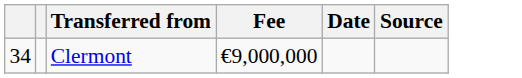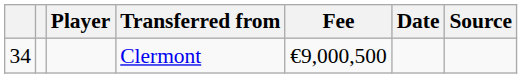+ column: Player
Clermont | Fee: €9,000,000 -> €9,000,500
